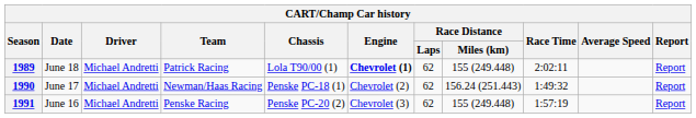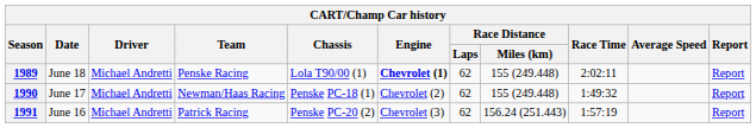1989 | Team: Patrick Racing -> Penske Racing
1990 | Race Distance / Miles (km): 156.24 (251.443) -> 155 (249.448)
1991 | Team: Penske Racing -> Patrick Racing
1991 | Race Distance / Miles (km): 155 (249.448) -> 156.24 (251.443)
